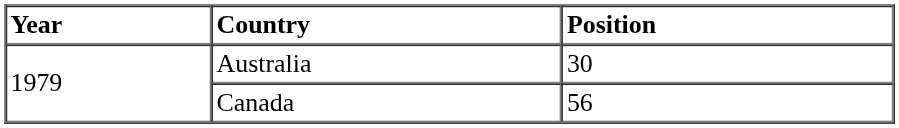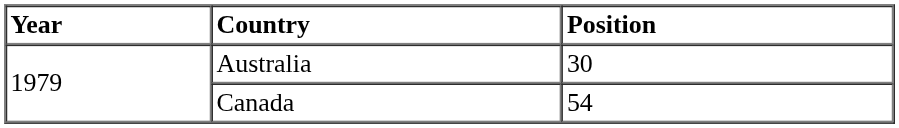Canada | Position: 56 -> 54
